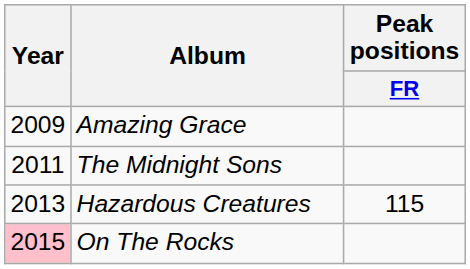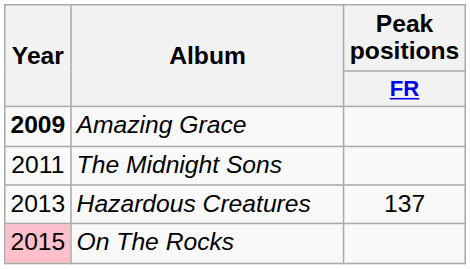Amazing Grace | Year: normal -> bold
Hazardous Creatures | Peak positions / FR: 115 -> 137
